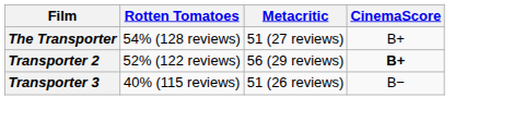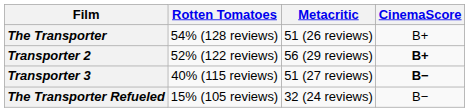The Transporter | Metacritic: 51 (27 reviews) -> 51 (26 reviews)
Transporter 3 | Metacritic: 51 (26 reviews) -> 51 (27 reviews)
Transporter 3 | CinemaScore: normal -> bold
+ row: The Transporter Refueled | 15% (105 reviews) | 32 (24 reviews) | B−
